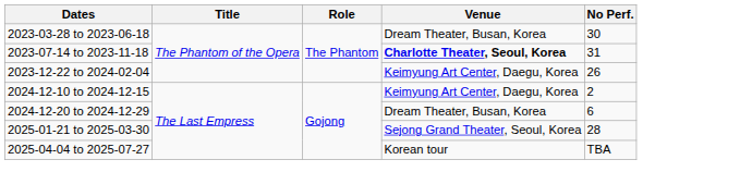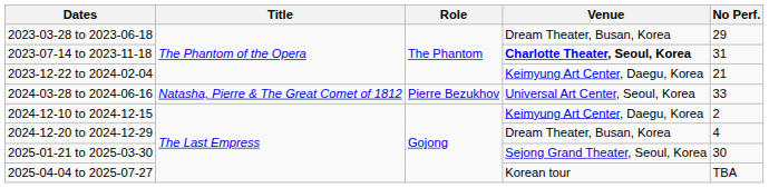2023-03-28 to 2023-06-18 | No Perf.: 30 -> 29
2023-12-22 to 2024-02-04 | No Perf.: 26 -> 21
+ row: 2024-03-28 to 2024-06-16 | Natasha, Pierre & The Great Comet of 1812 | Pierre Bezukhov | Universal Art Center, Seoul, Korea | 33
2024-12-20 to 2024-12-29 | No Perf.: 6 -> 4
2025-01-21 to 2025-03-30 | No Perf.: 28 -> 30
